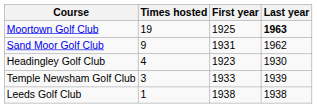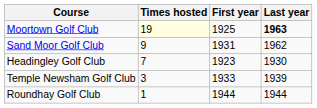Moortown Golf Club | Times hosted: no background -> lightyellow background
Headingley Golf Club | Times hosted: 4 -> 7
- row: Leeds Golf Club | 1 | 1938 | 1938
+ row: Roundhay Golf Club | 1 | 1944 | 1944
